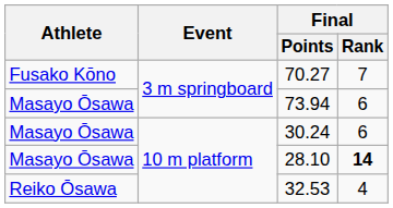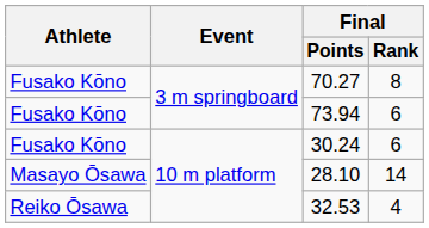70.27 | Final / Rank: 7 -> 8
73.94 | Athlete: Masayo Ōsawa -> Fusako Kōno
30.24 | Athlete: Masayo Ōsawa -> Fusako Kōno
28.10 | Final / Rank: bold -> normal
